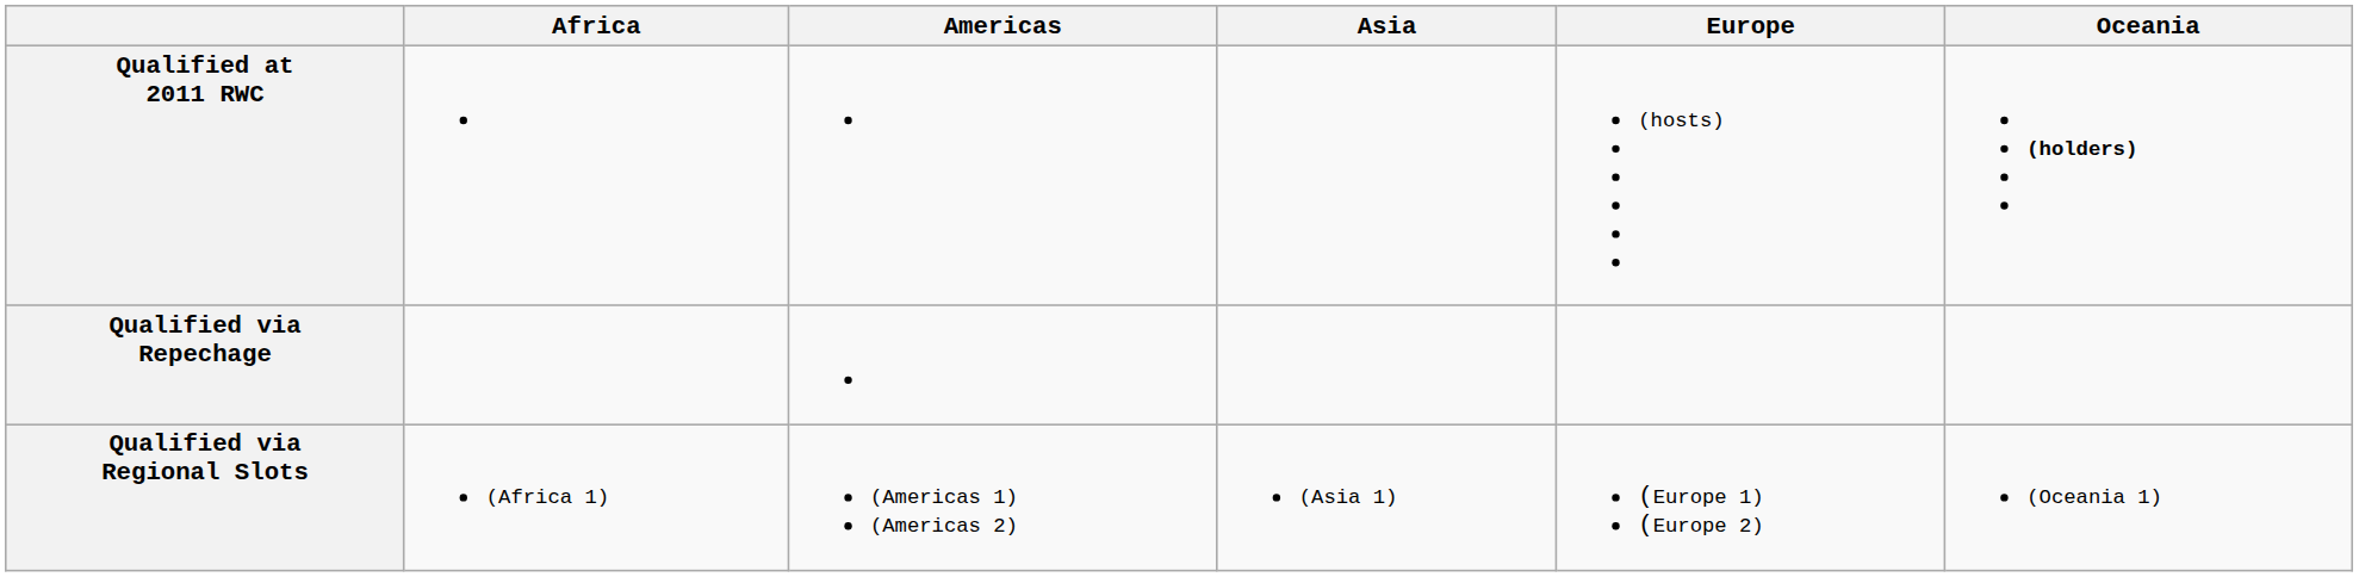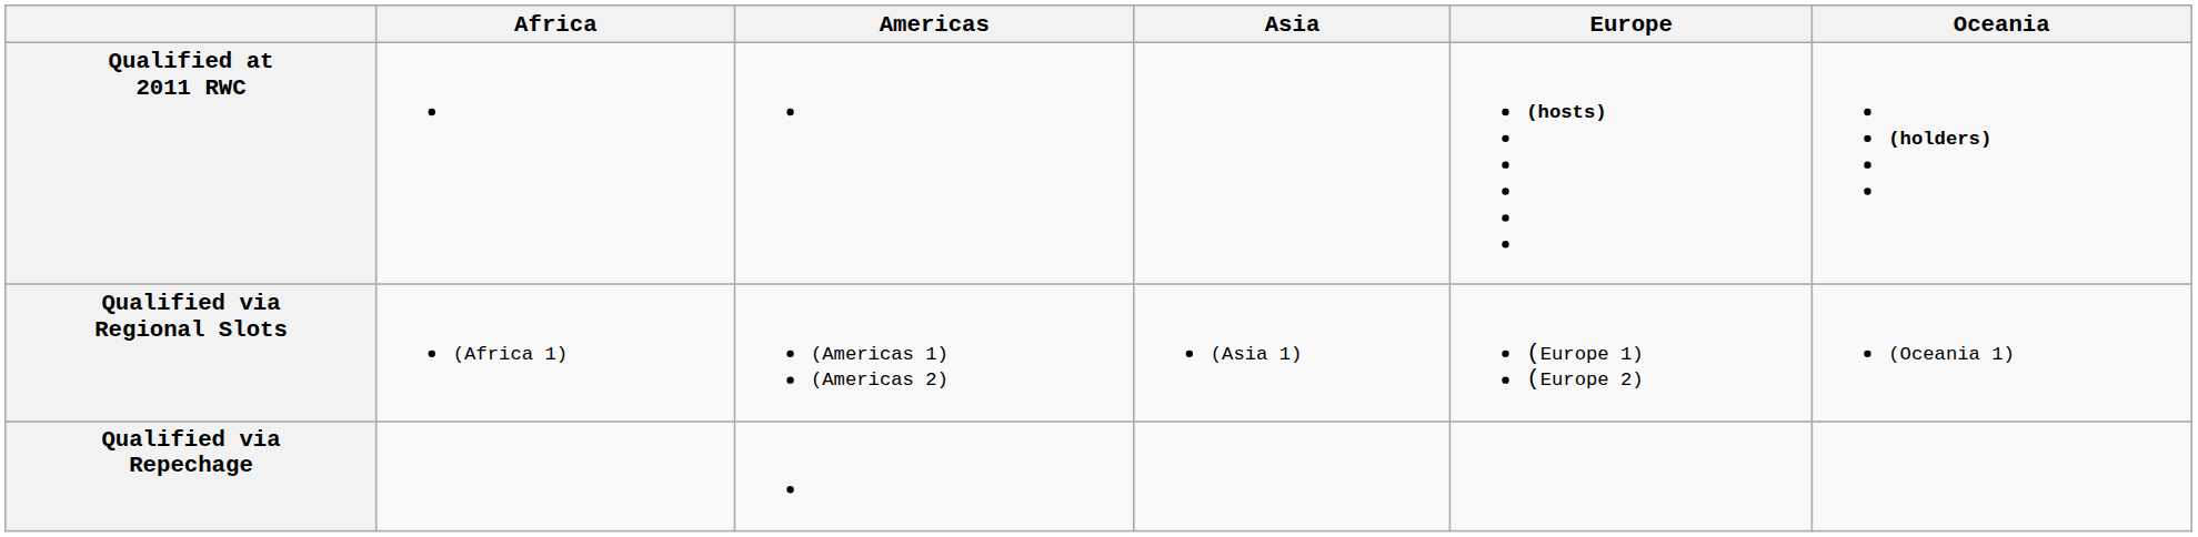Qualified at 2011 RWC | Europe: normal -> bold
rows swapped: Qualified via Regional Slots <-> Qualified via Repechage
